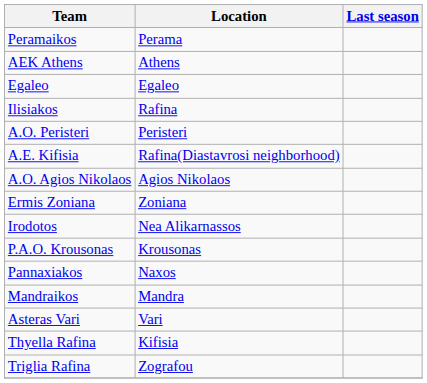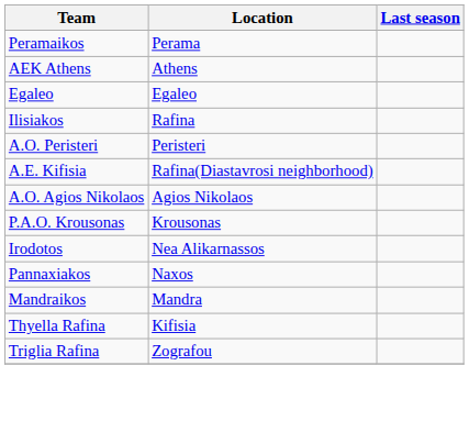- row: Ermis Zoniana | Zoniana
rows swapped: Irodotos <-> P.A.O. Krousonas
- row: Asteras Vari | Vari
